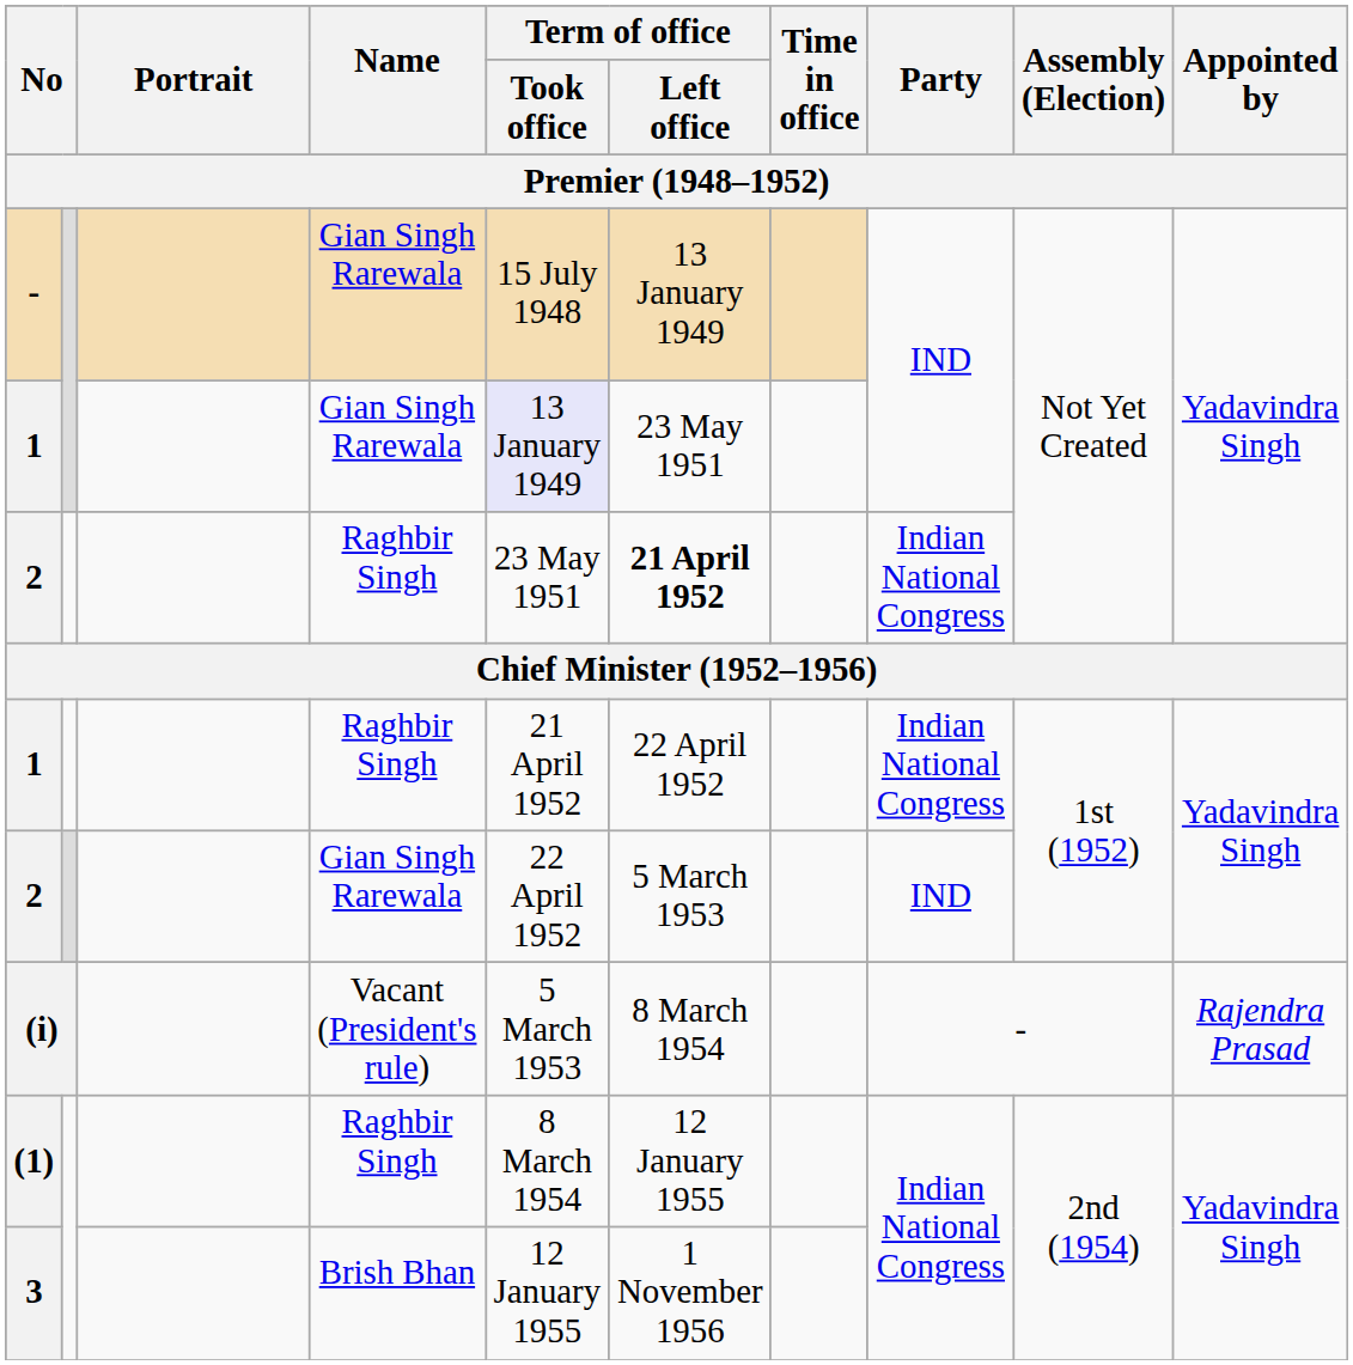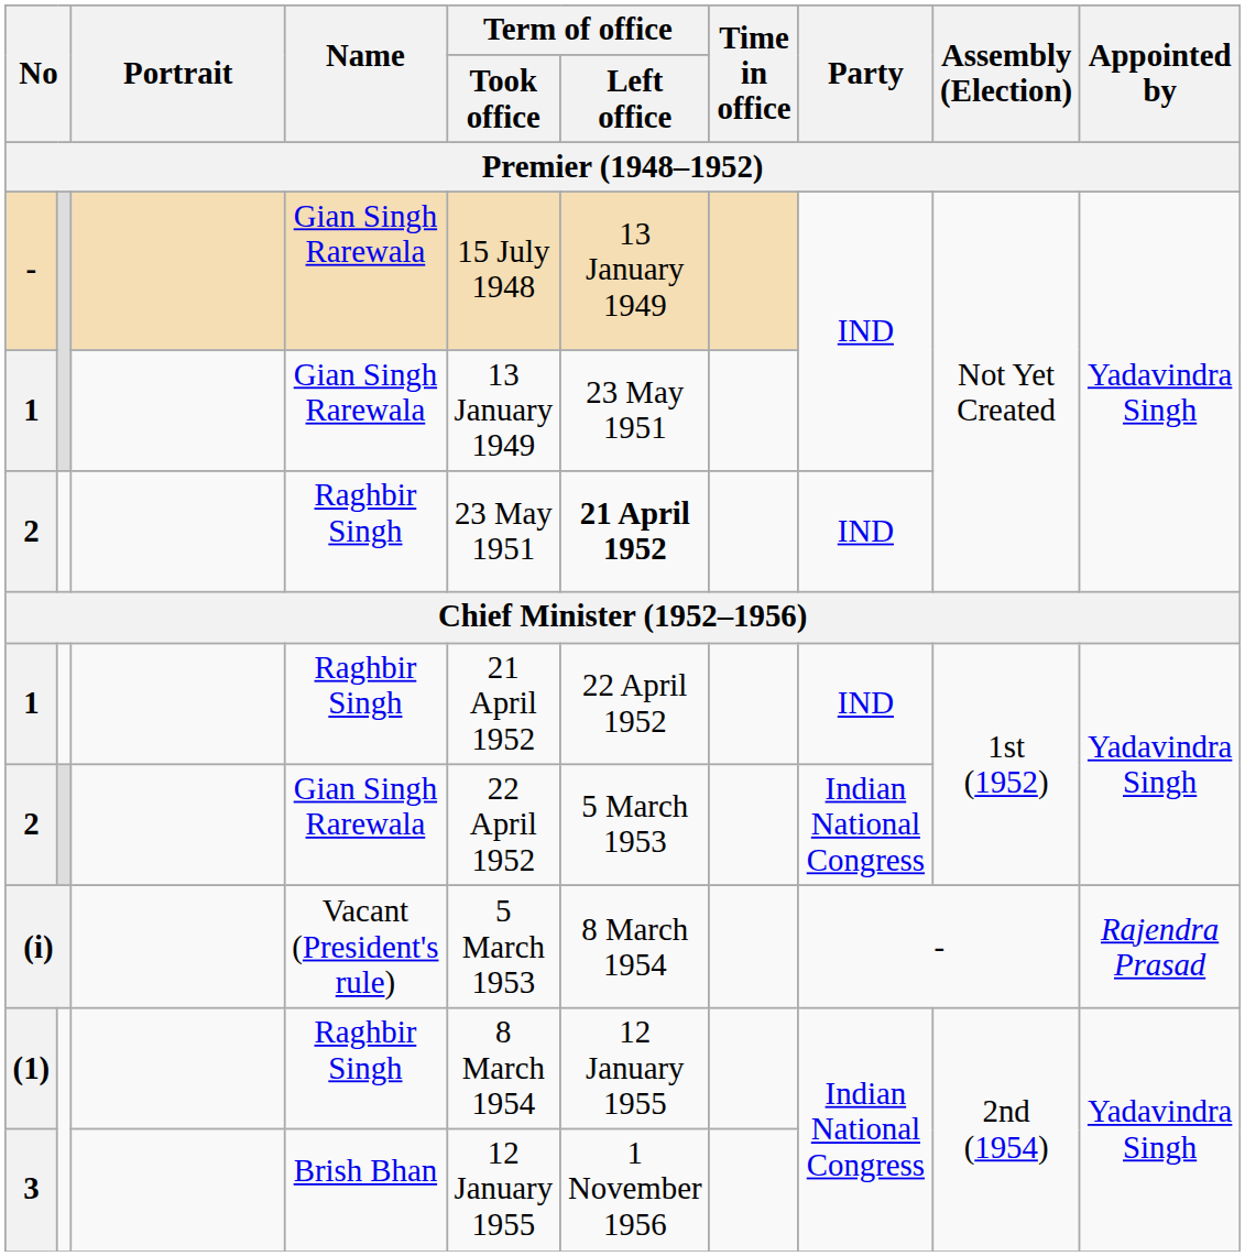1 / Gian Singh Rarewala | Term of office / Took office: lavender background -> no background
2 / Raghbir Singh | Party: Indian National Congress -> IND
1 / Raghbir Singh | Party: Indian National Congress -> IND
2 / Gian Singh Rarewala | Party: IND -> Indian National Congress
